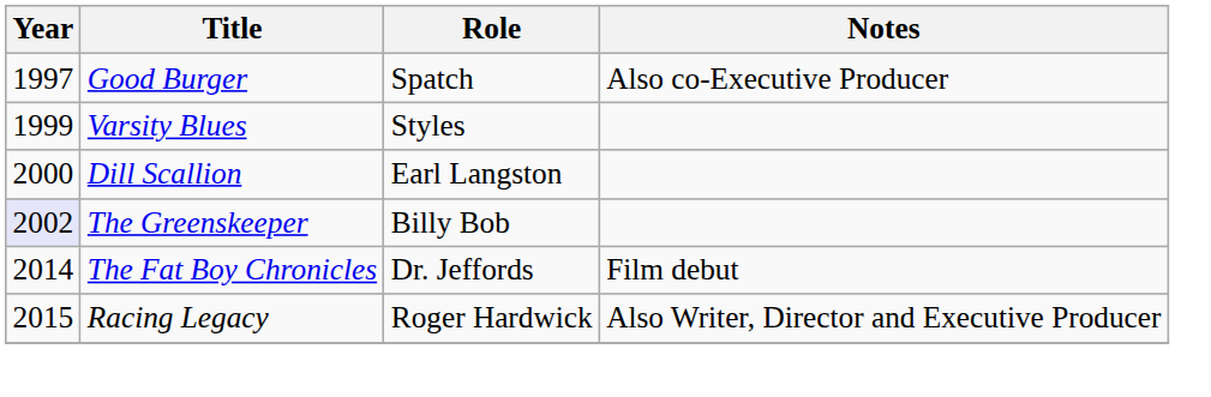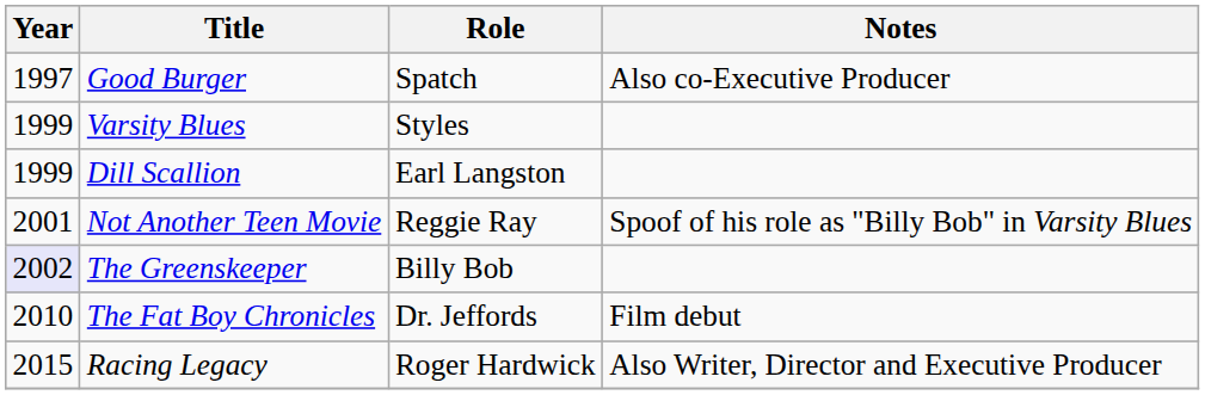Dill Scallion | Year: 2000 -> 1999
+ row: 2001 | Not Another Teen Movie | Reggie Ray | Spoof of his role as "Billy Bob" in Varsity Blues
The Fat Boy Chronicles | Year: 2014 -> 2010
